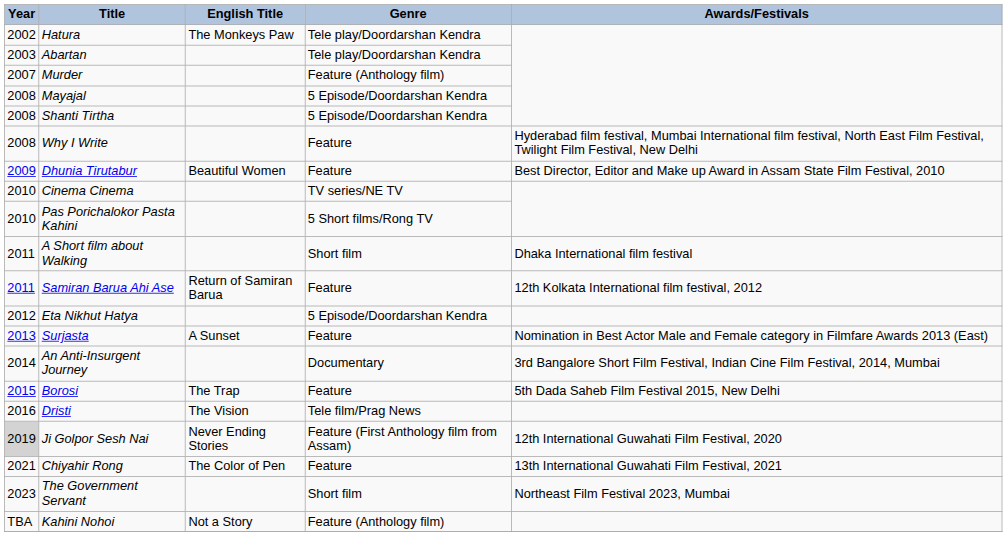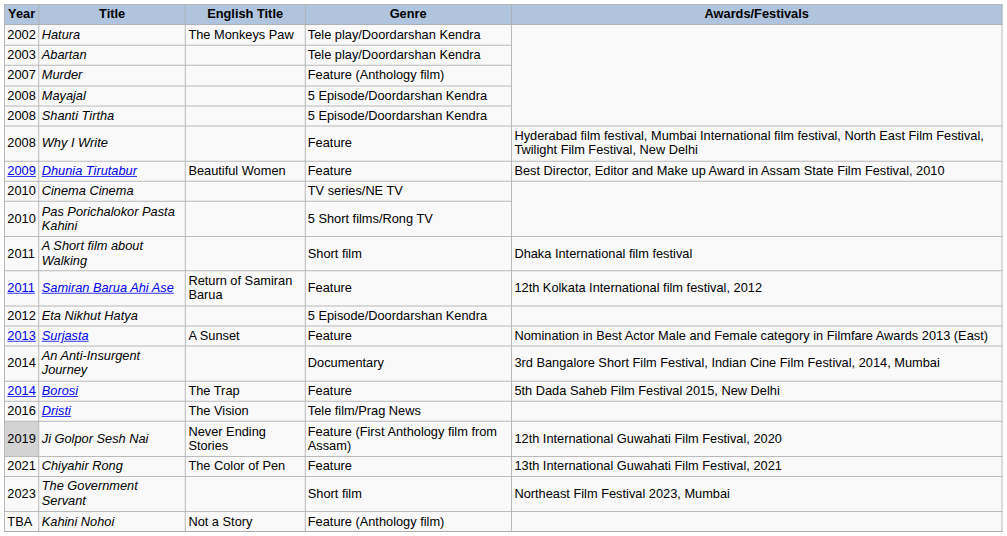Borosi | Year: 2015 -> 2014
